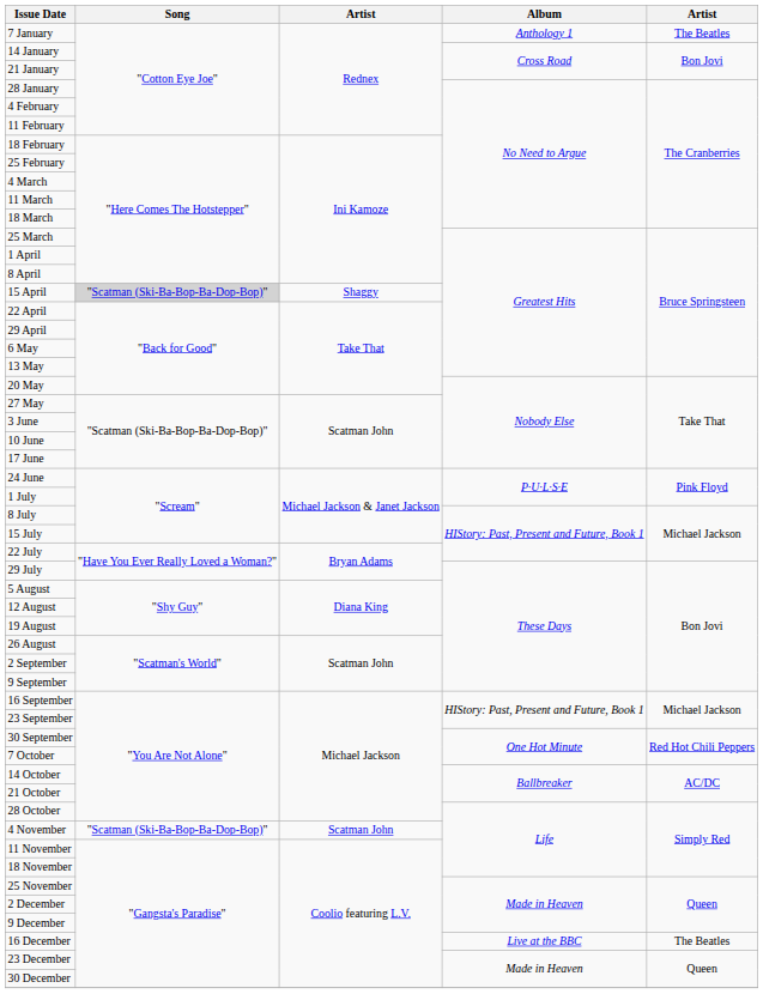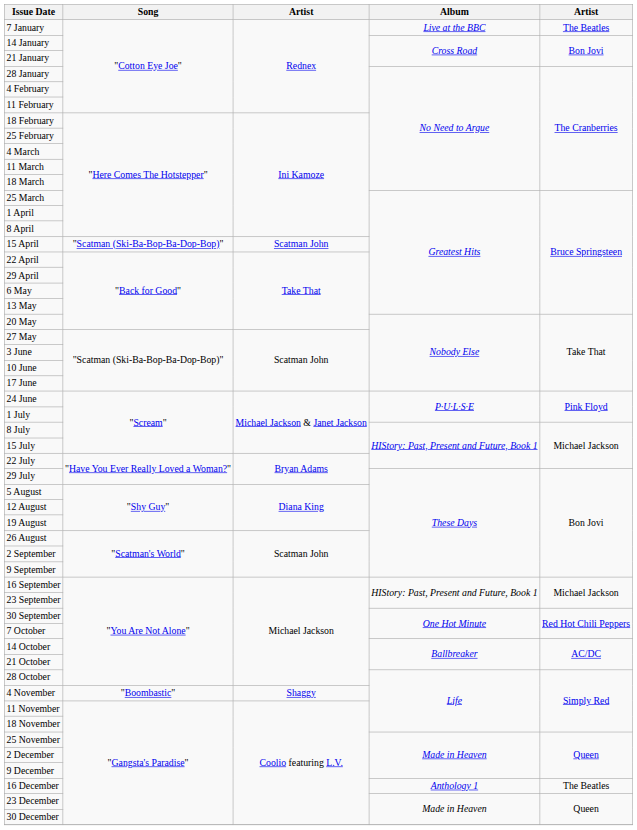7 January | Album: Anthology 1 -> Live at the BBC
15 April | Song: lightgrey background -> no background
15 April | column 3: Shaggy -> Scatman John
4 November | Song: "Scatman (Ski-Ba-Bop-Ba-Dop-Bop)" -> "Boombastic"
4 November | column 3: Scatman John -> Shaggy
16 December | Album: Live at the BBC -> Anthology 1
